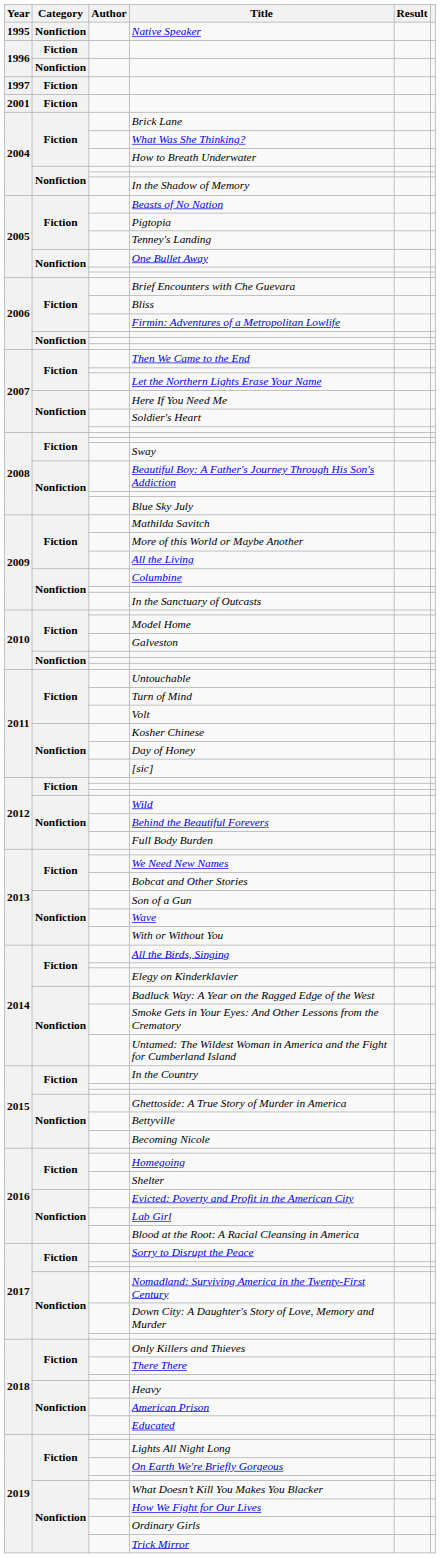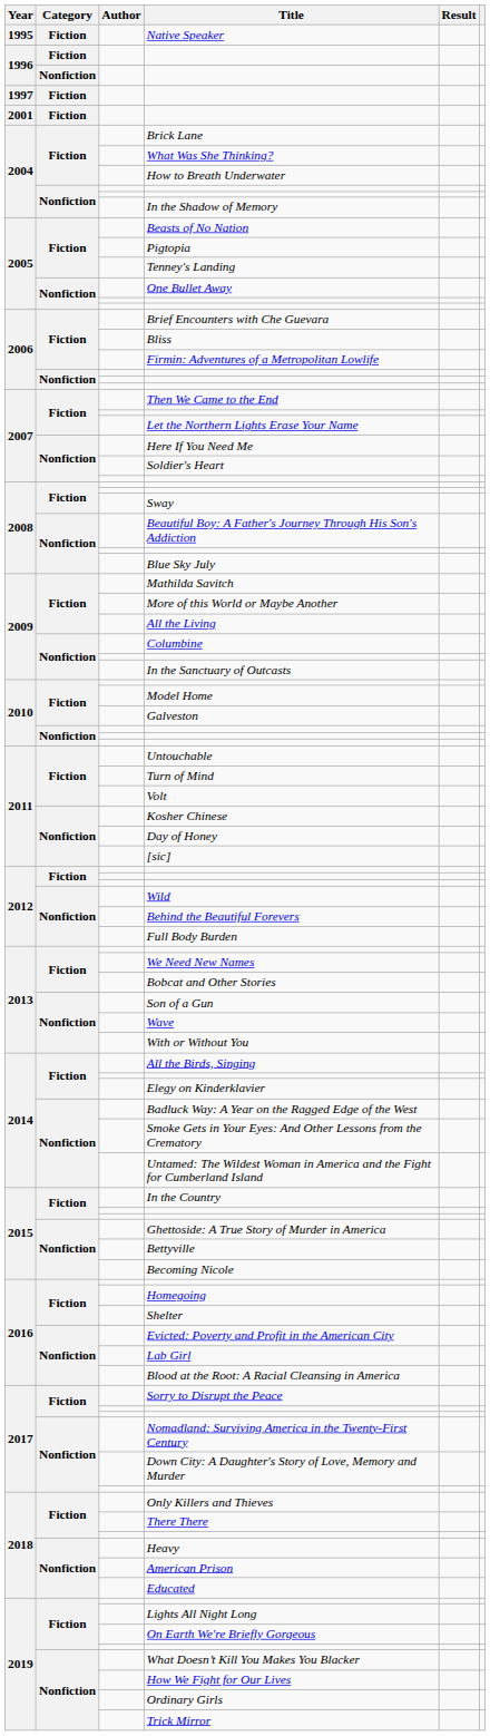Native Speaker | Category: Nonfiction -> Fiction
